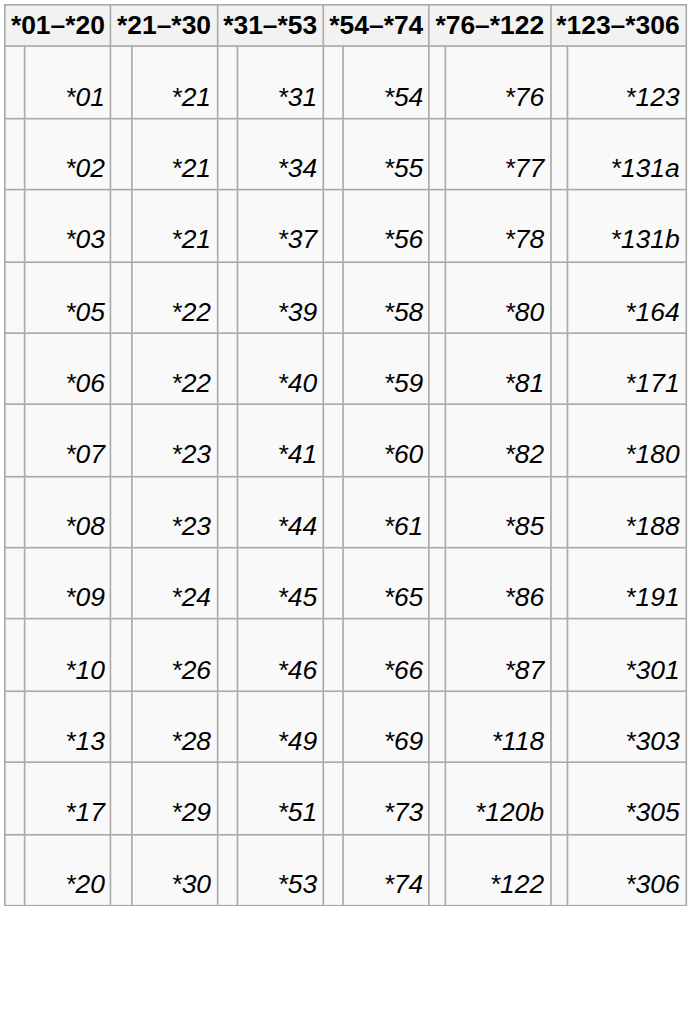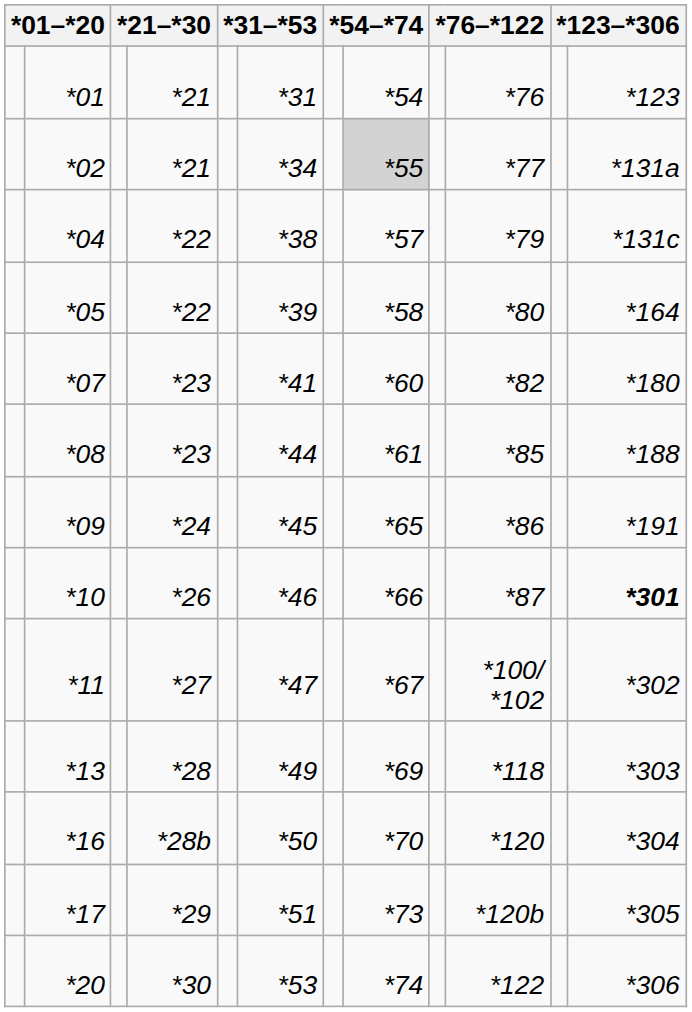*02 | column 8: no background -> lightgrey background
- row: *03 | *21 | *37 | *56 | *78 | *131b
+ row: *04 | *22 | *38 | *57 | *79 | *131c
- row: *06 | *22 | *40 | *59 | *81 | *171
*10 | column 12: normal -> bold
+ row: *11 | *27 | *47 | *67 | *100/ *102 | *302
+ row: *16 | *28b | *50 | *70 | *120 | *304
